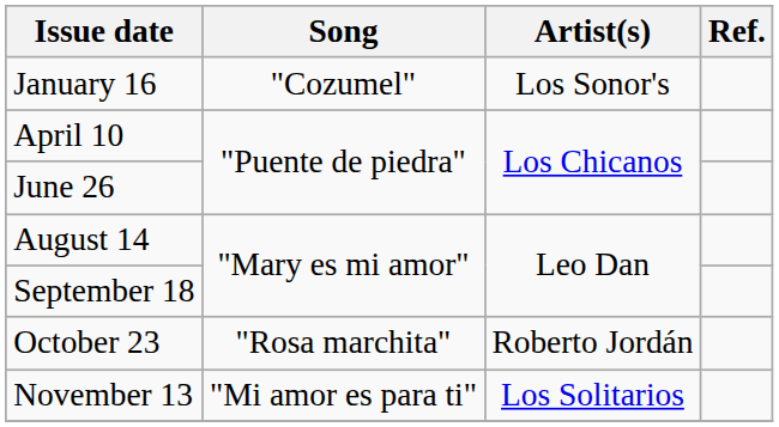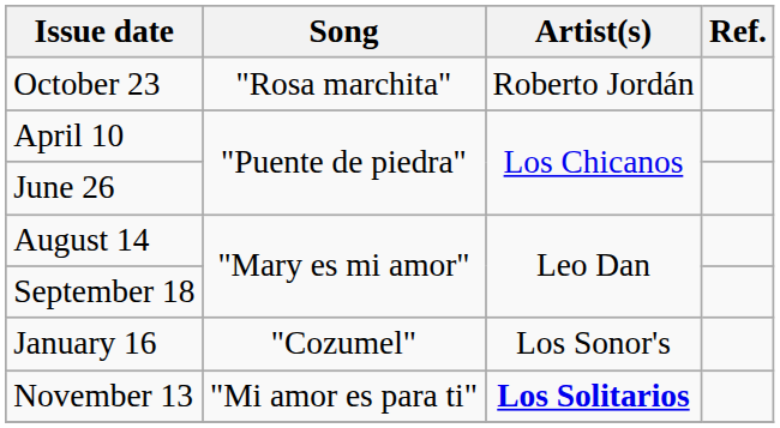rows swapped: January 16 <-> October 23
November 13 | Artist(s): normal -> bold
